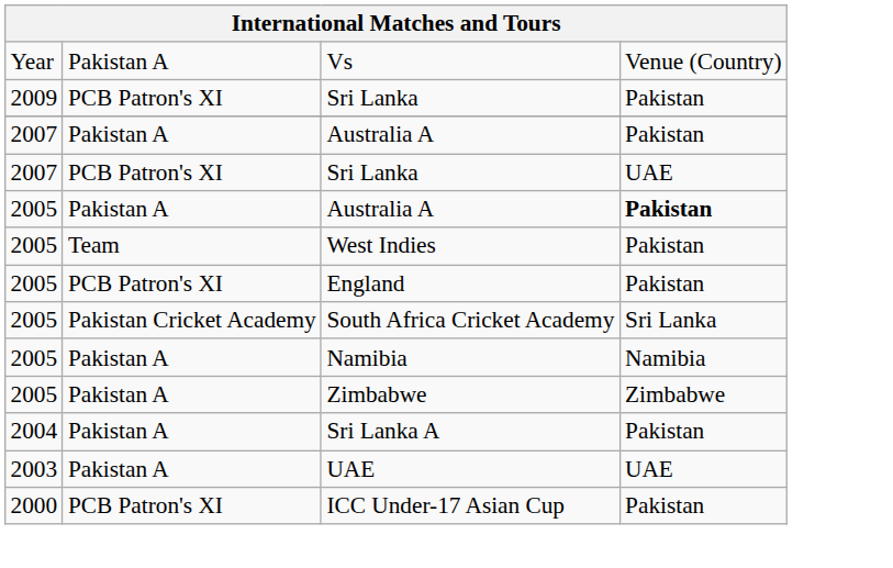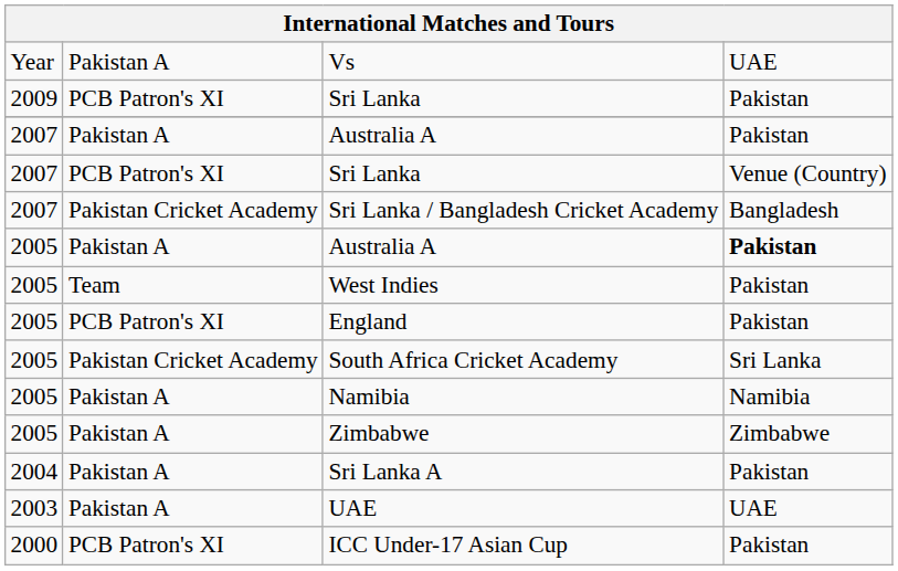Vs | column 4: Venue (Country) -> UAE
2007 / Sri Lanka | column 4: UAE -> Venue (Country)
+ row: 2007 | Pakistan Cricket Academy | Sri Lanka / Bangladesh Cricket Academy | Bangladesh
